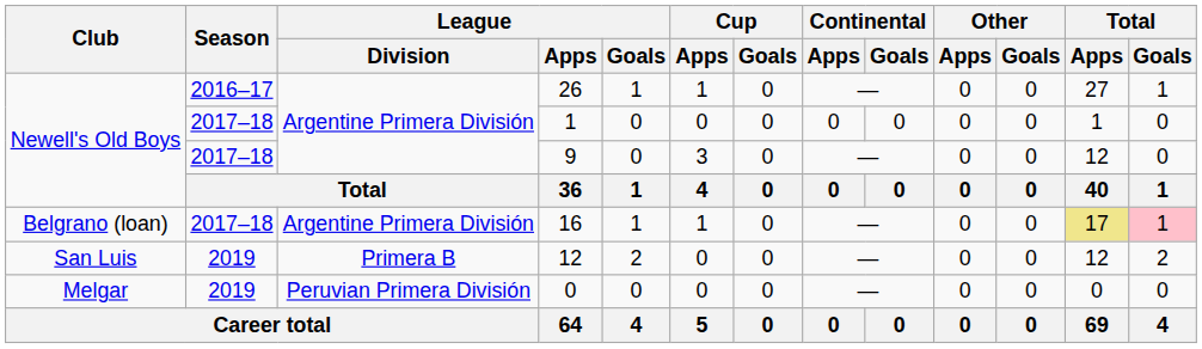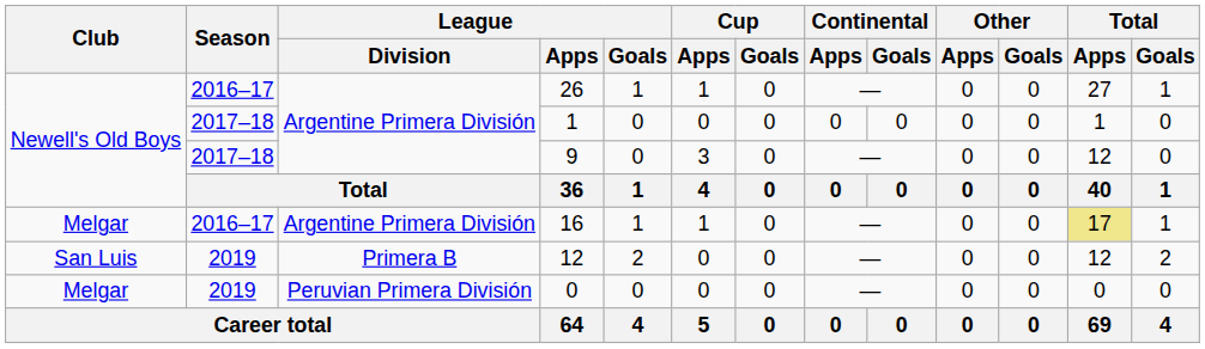16 | Club: Belgrano (loan) -> Melgar
16 | Season: 2017–18 -> 2016–17
16 | Total / Goals: pink background -> no background
